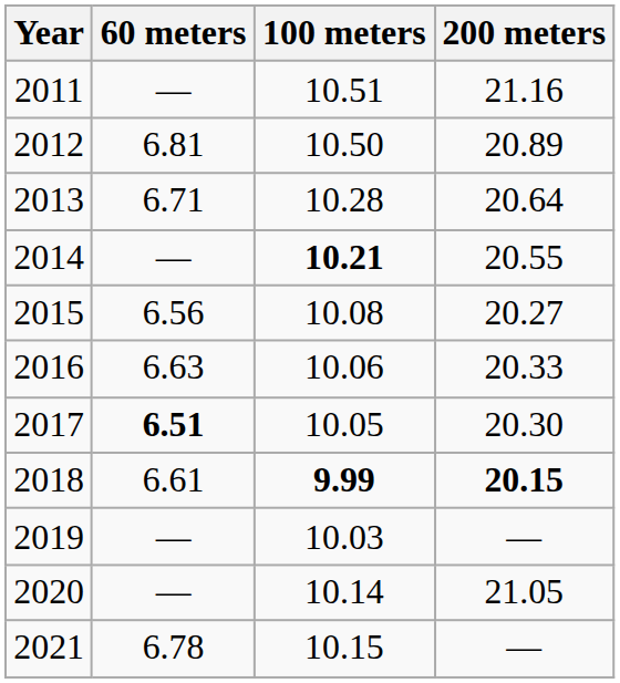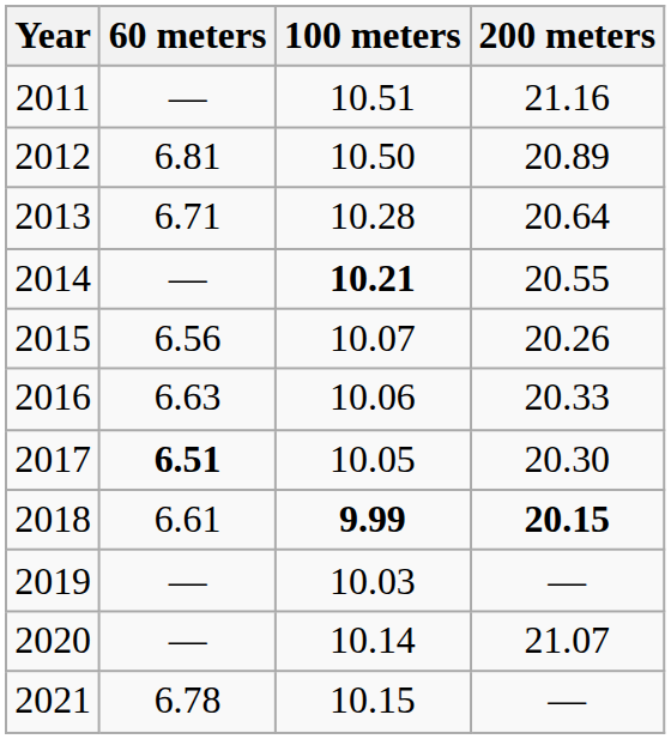2015 | 100 meters: 10.08 -> 10.07
2015 | 200 meters: 20.27 -> 20.26
2020 | 200 meters: 21.05 -> 21.07
